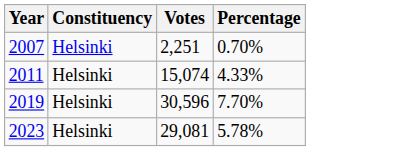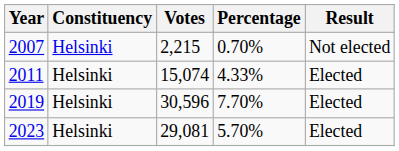+ column: Result | Not elected | Elected | Elected | Elected
2007 | Votes: 2,251 -> 2,215
2023 | Percentage: 5.78% -> 5.70%
